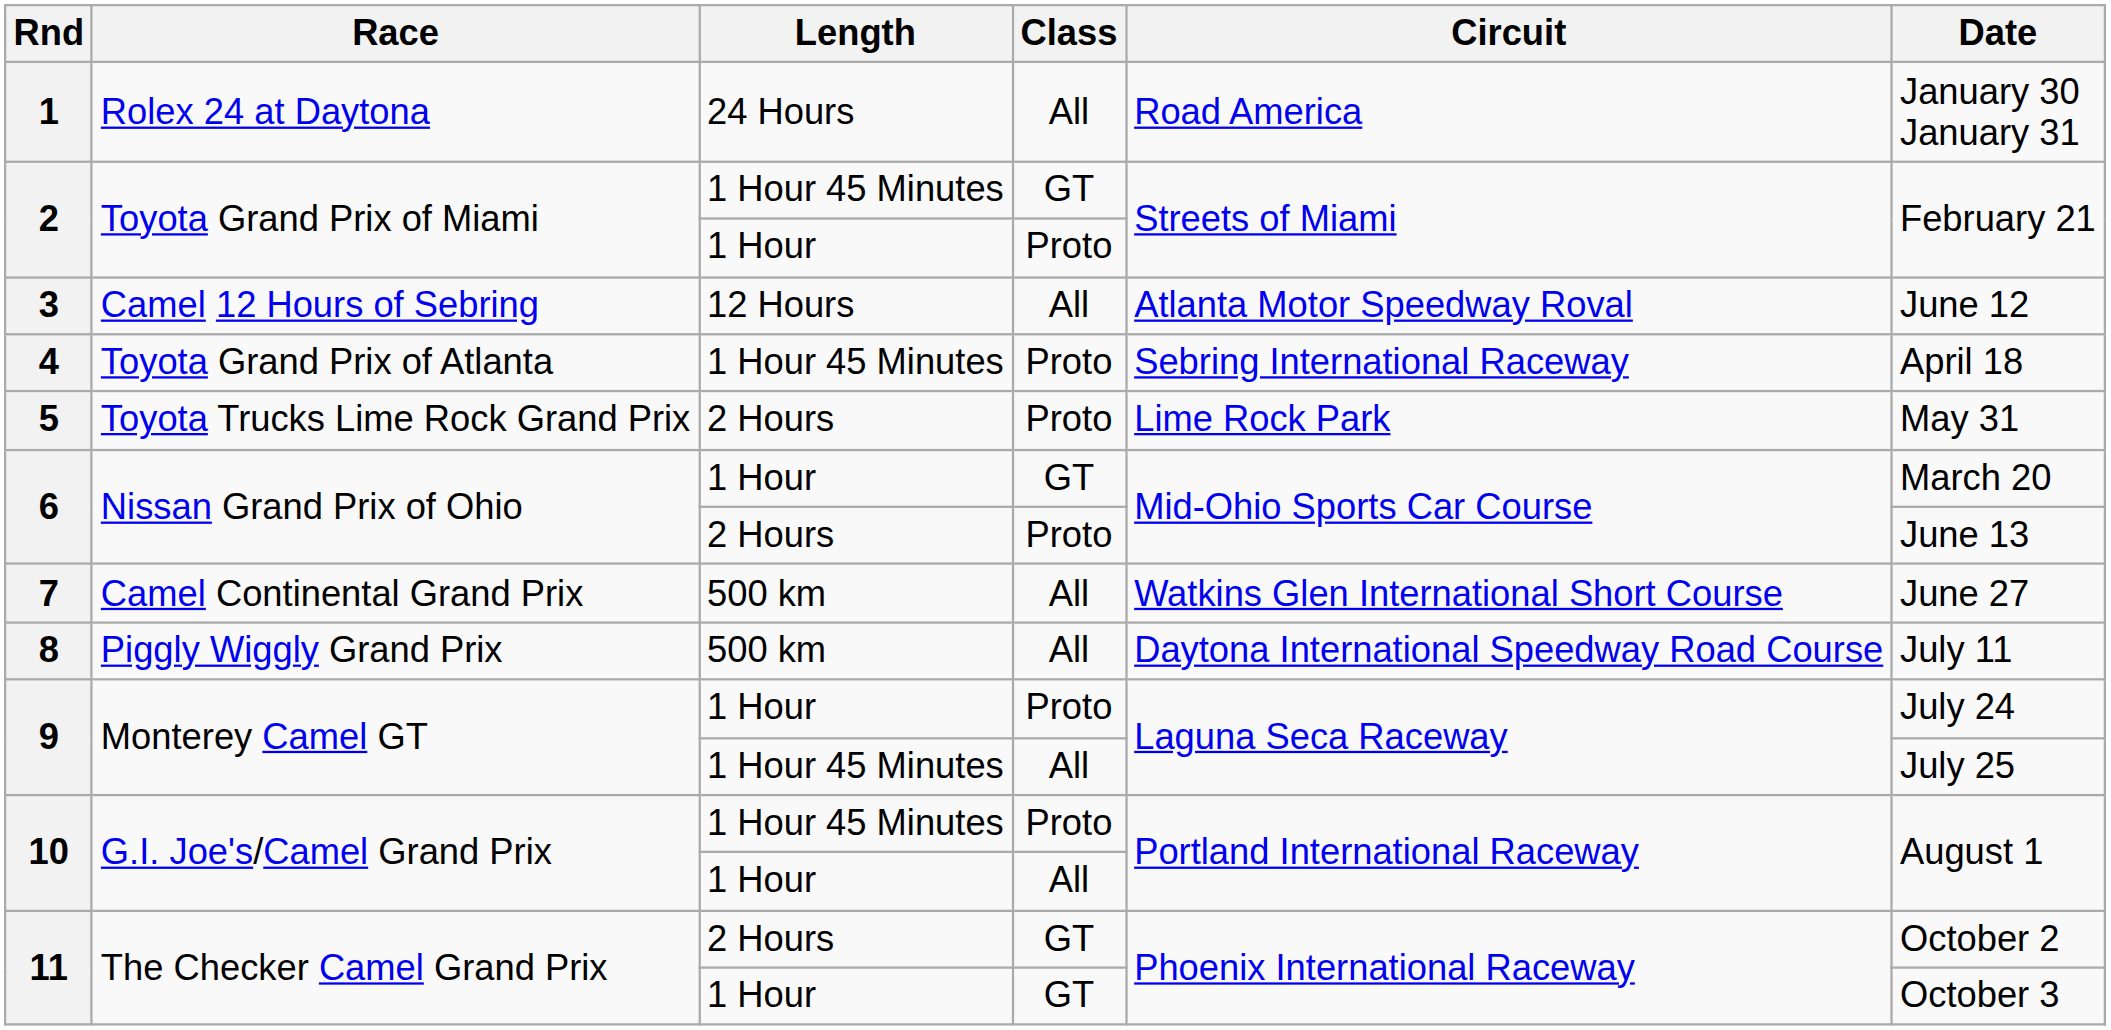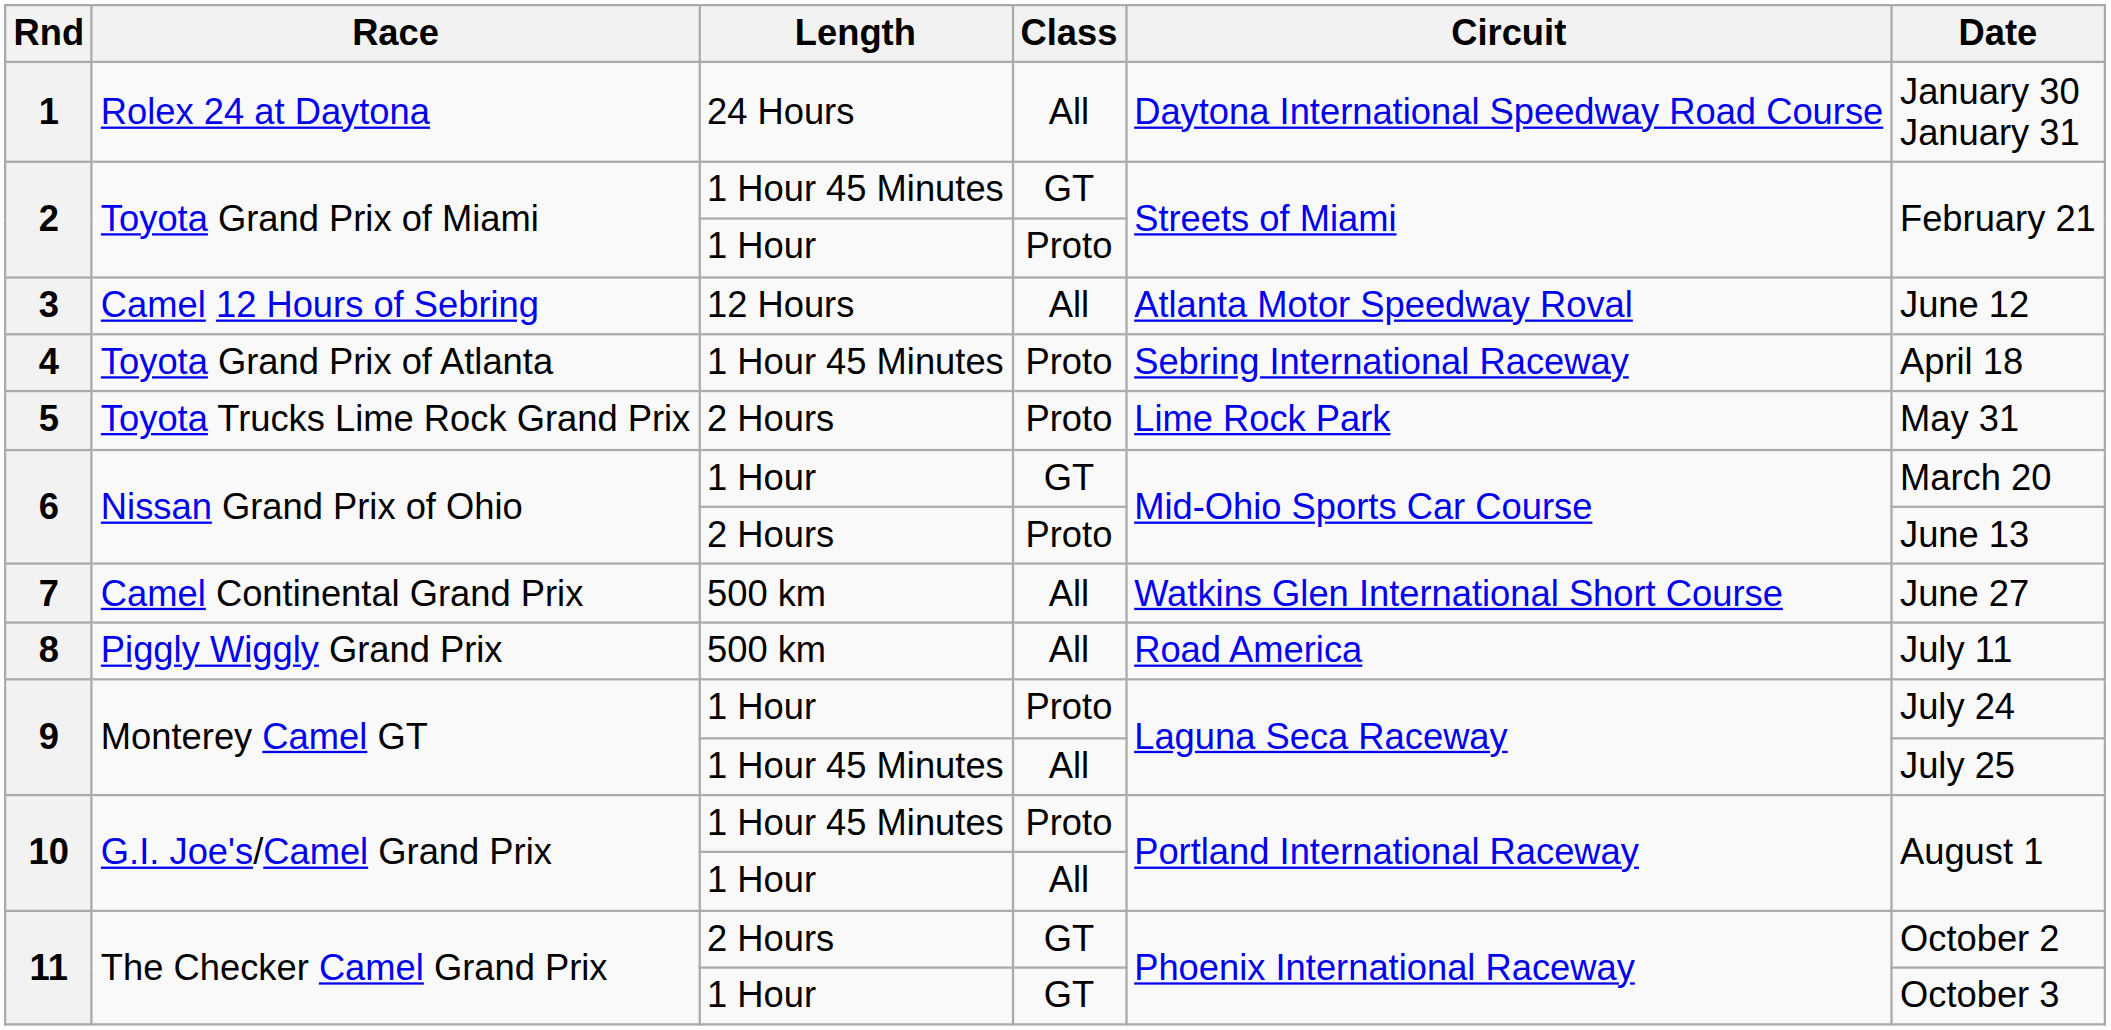1 | Circuit: Road America -> Daytona International Speedway Road Course
8 | Circuit: Daytona International Speedway Road Course -> Road America
